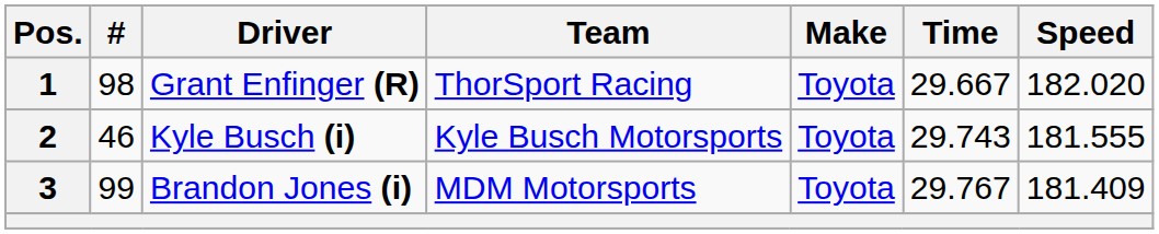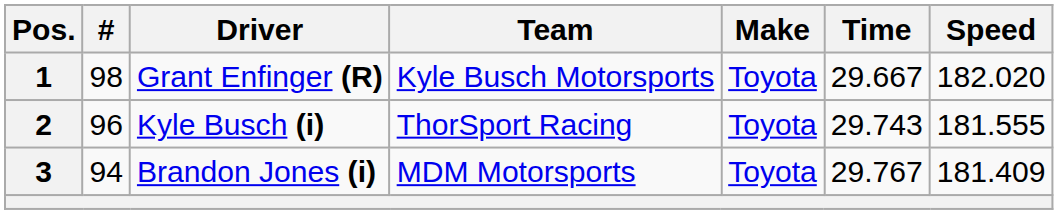1 | Team: ThorSport Racing -> Kyle Busch Motorsports
2 | #: 46 -> 96
2 | Team: Kyle Busch Motorsports -> ThorSport Racing
3 | #: 99 -> 94
